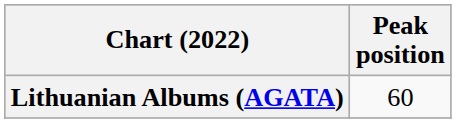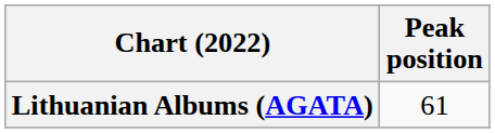Lithuanian Albums (AGATA) | Peak position: 60 -> 61
